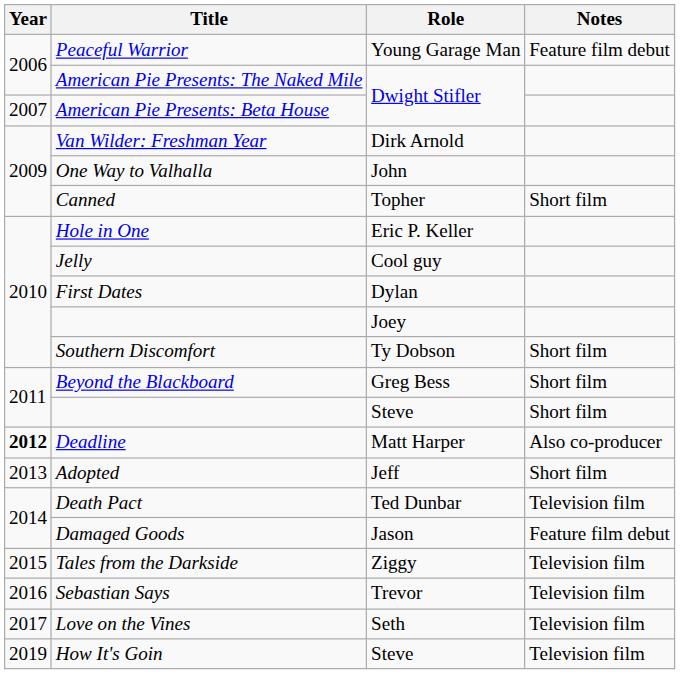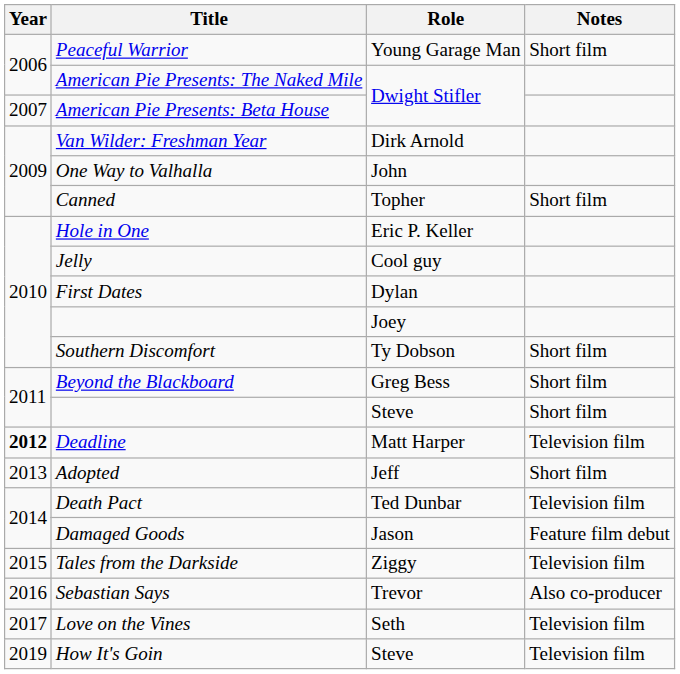Peaceful Warrior | Notes: Feature film debut -> Short film
Deadline | Notes: Also co-producer -> Television film
Sebastian Says | Notes: Television film -> Also co-producer
